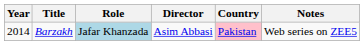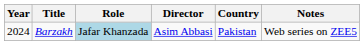Barzakh | Year: 2014 -> 2024
Barzakh | Country: pink background -> no background
